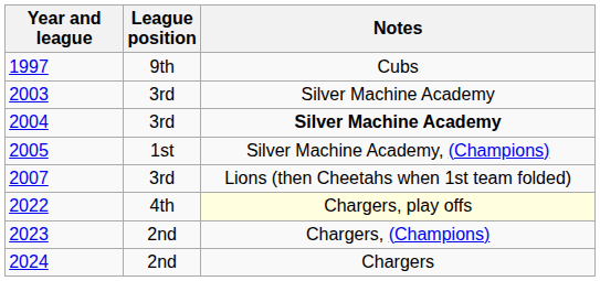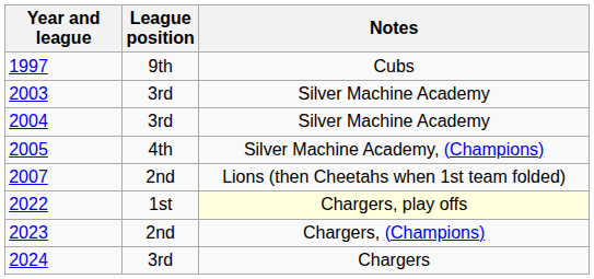2004 | Notes: bold -> normal
2005 | League position: 1st -> 4th
2007 | League position: 3rd -> 2nd
2022 | League position: 4th -> 1st
2024 | League position: 2nd -> 3rd
